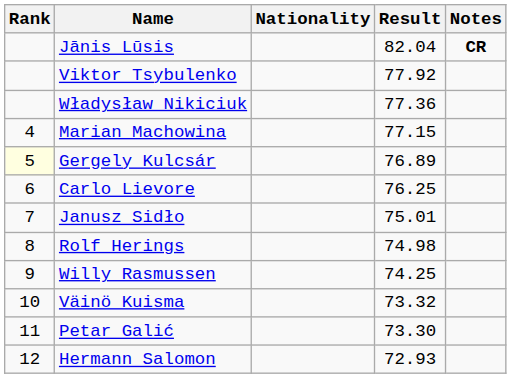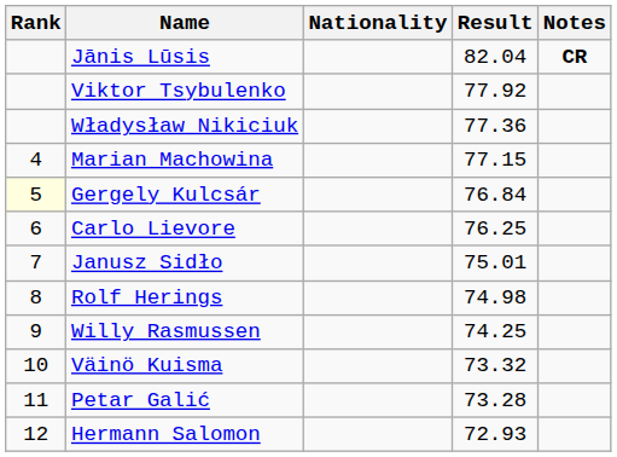Gergely Kulcsár | Result: 76.89 -> 76.84
Petar Galić | Result: 73.30 -> 73.28
